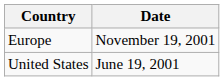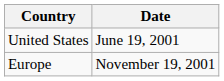rows swapped: United States <-> Europe
